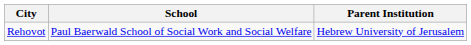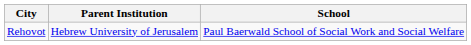columns swapped: School <-> Parent Institution
